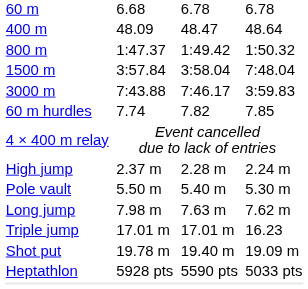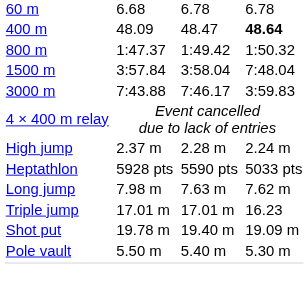400 m | column 7: normal -> bold
- row: 60 m hurdles | 7.74 | 7.82 | 7.85
rows swapped: Pole vault <-> Heptathlon
